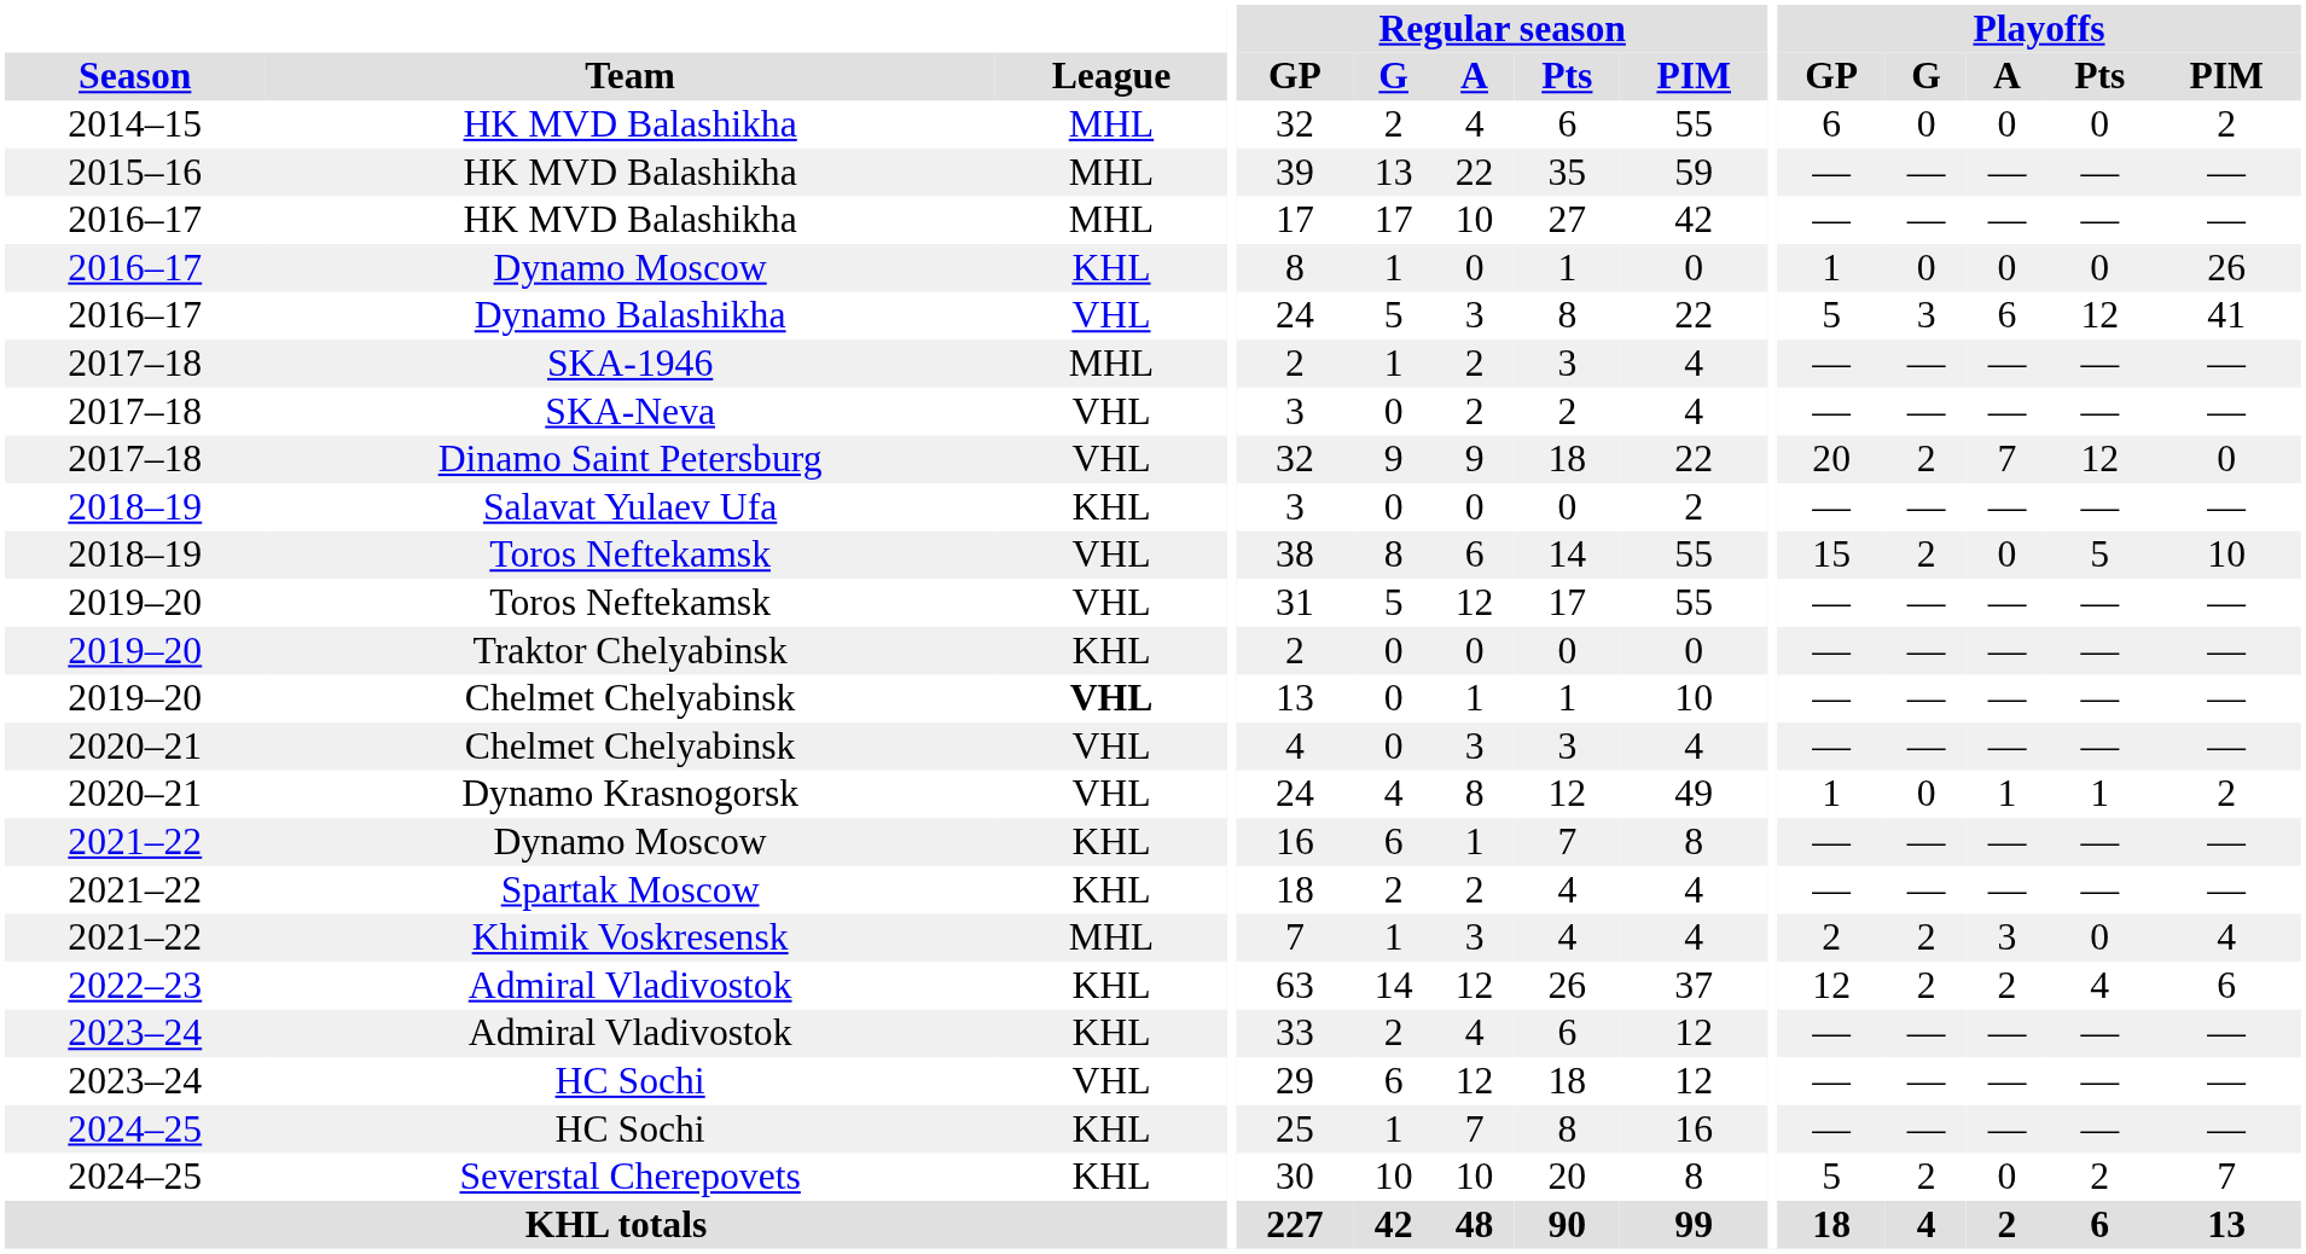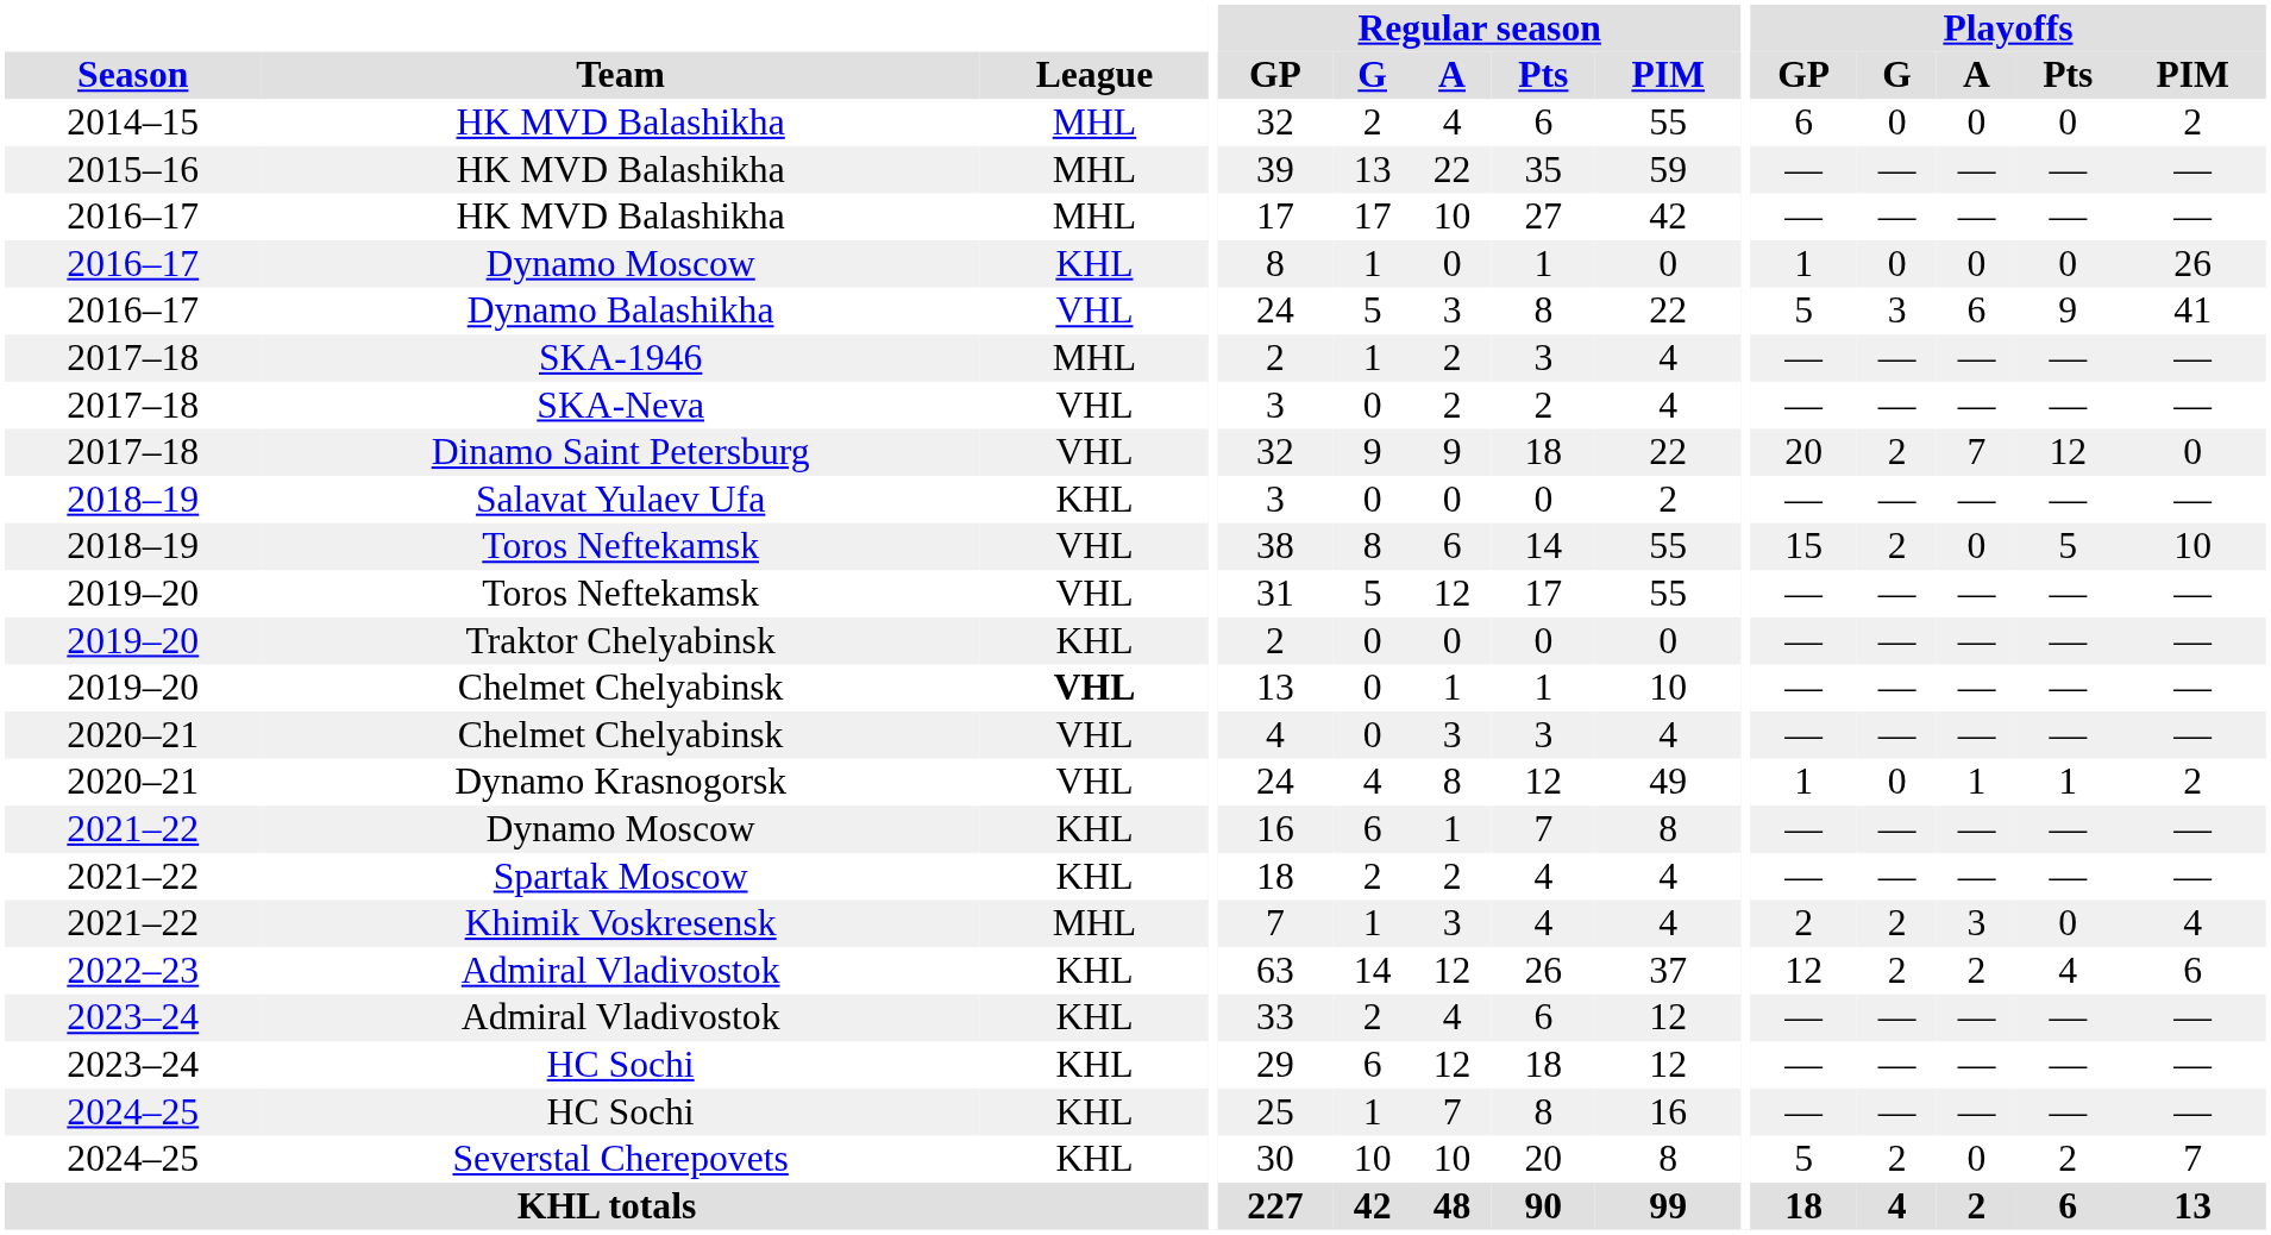Dynamo Balashikha | Playoffs / Pts: 12 -> 9
2023–24 / HC Sochi | League: VHL -> KHL
